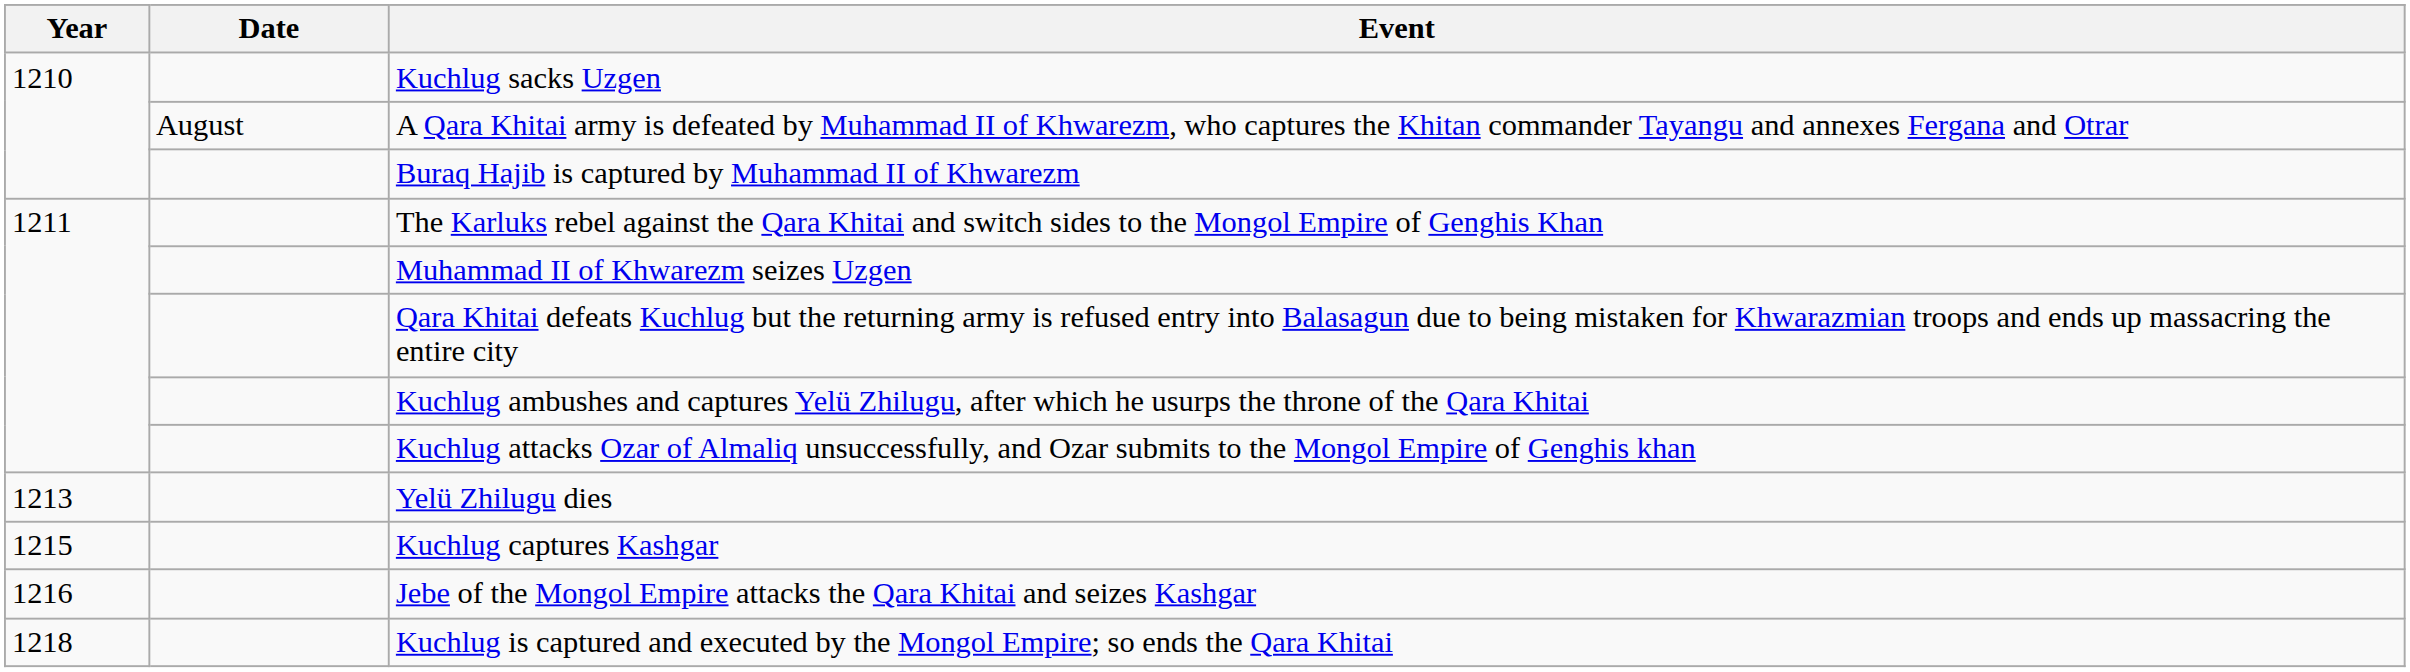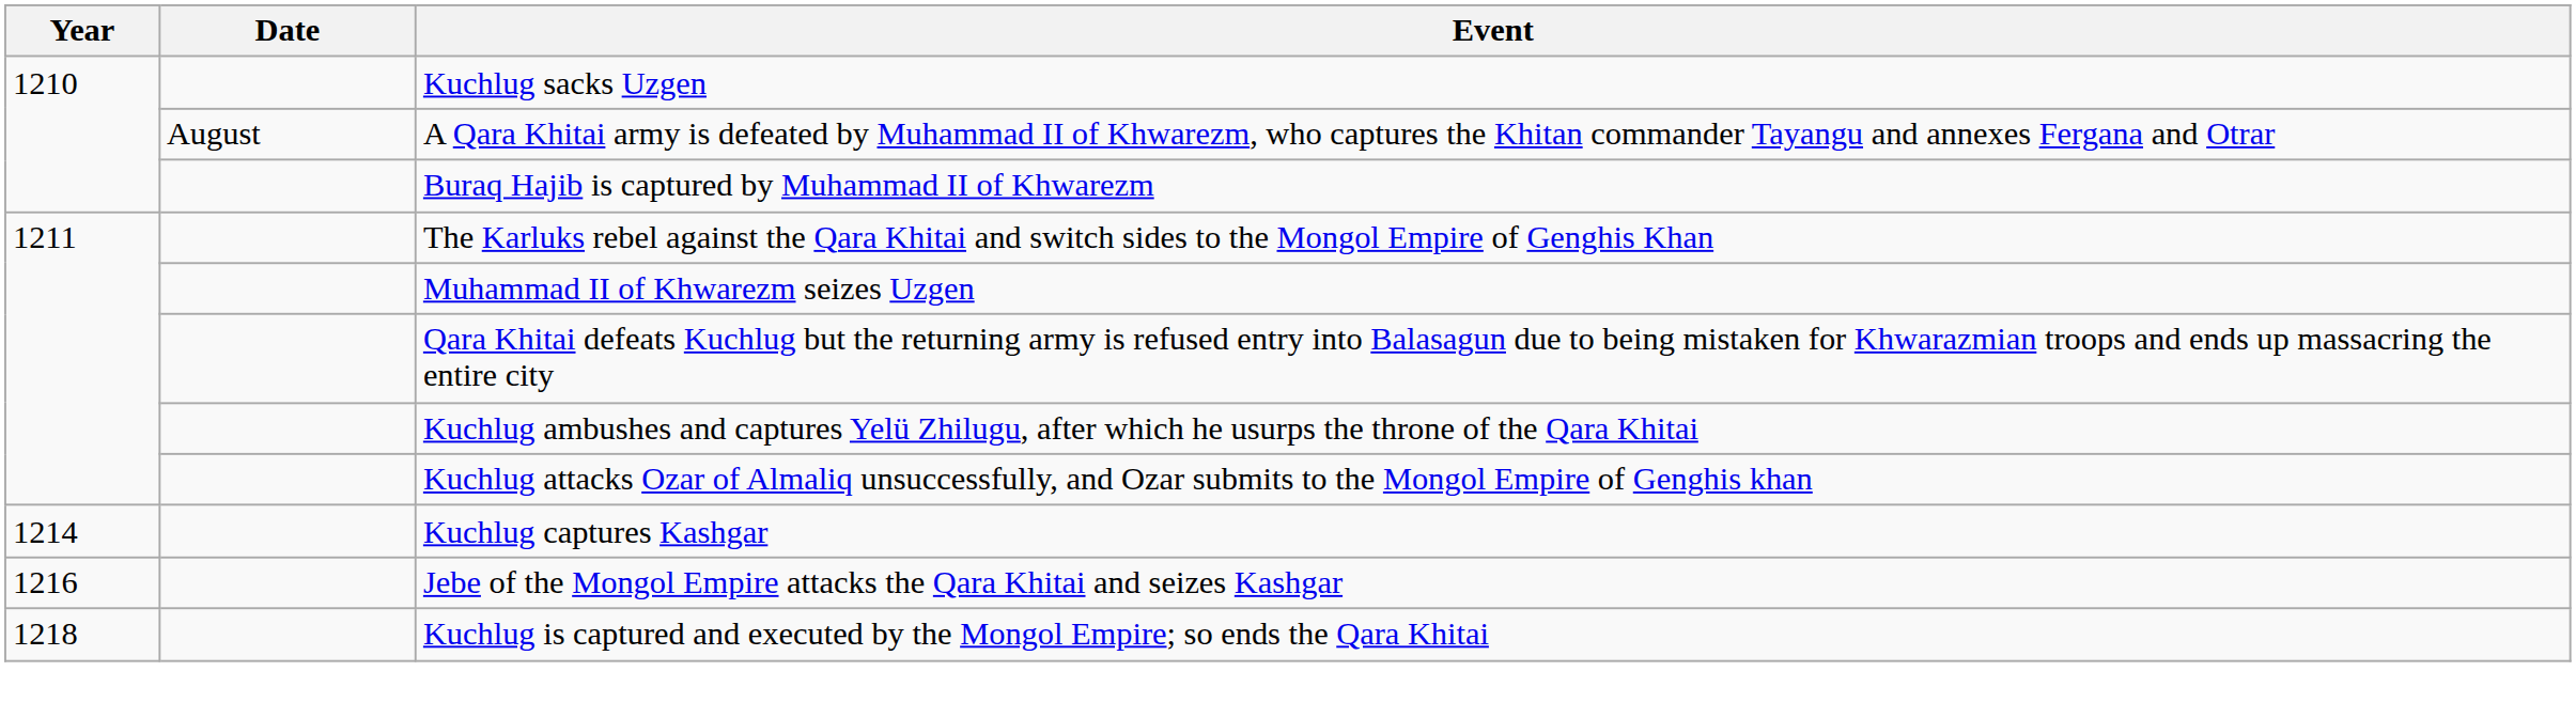- row: 1213 | Yelü Zhilugu dies
Kuchlug captures Kashgar | Year: 1215 -> 1214
